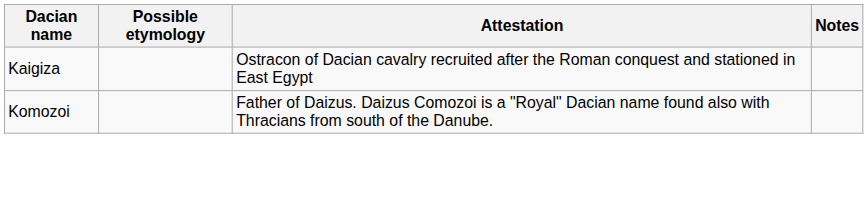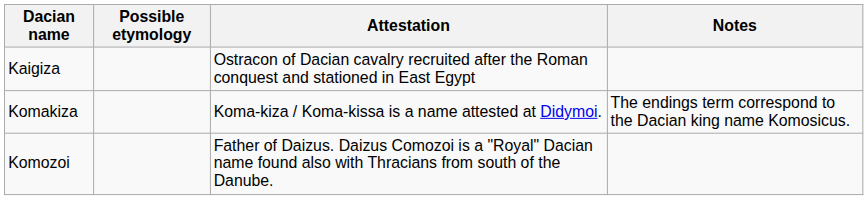+ row: Komakiza | Koma-kiza / Koma-kissa is a name attested at Didymoi. | The endings term correspond to the Dacian king name Komosicus.
